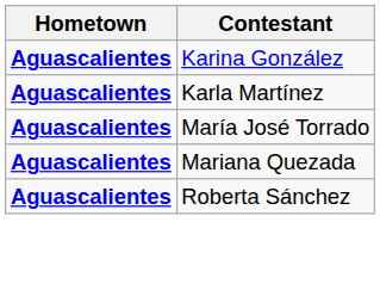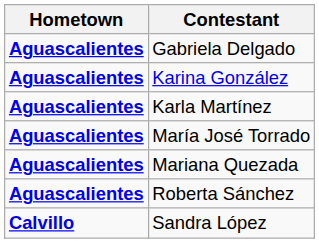+ row: Aguascalientes | Gabriela Delgado
+ row: Calvillo | Sandra López
